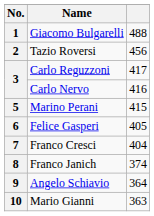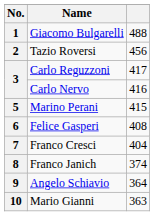6 | column 3: 405 -> 408
